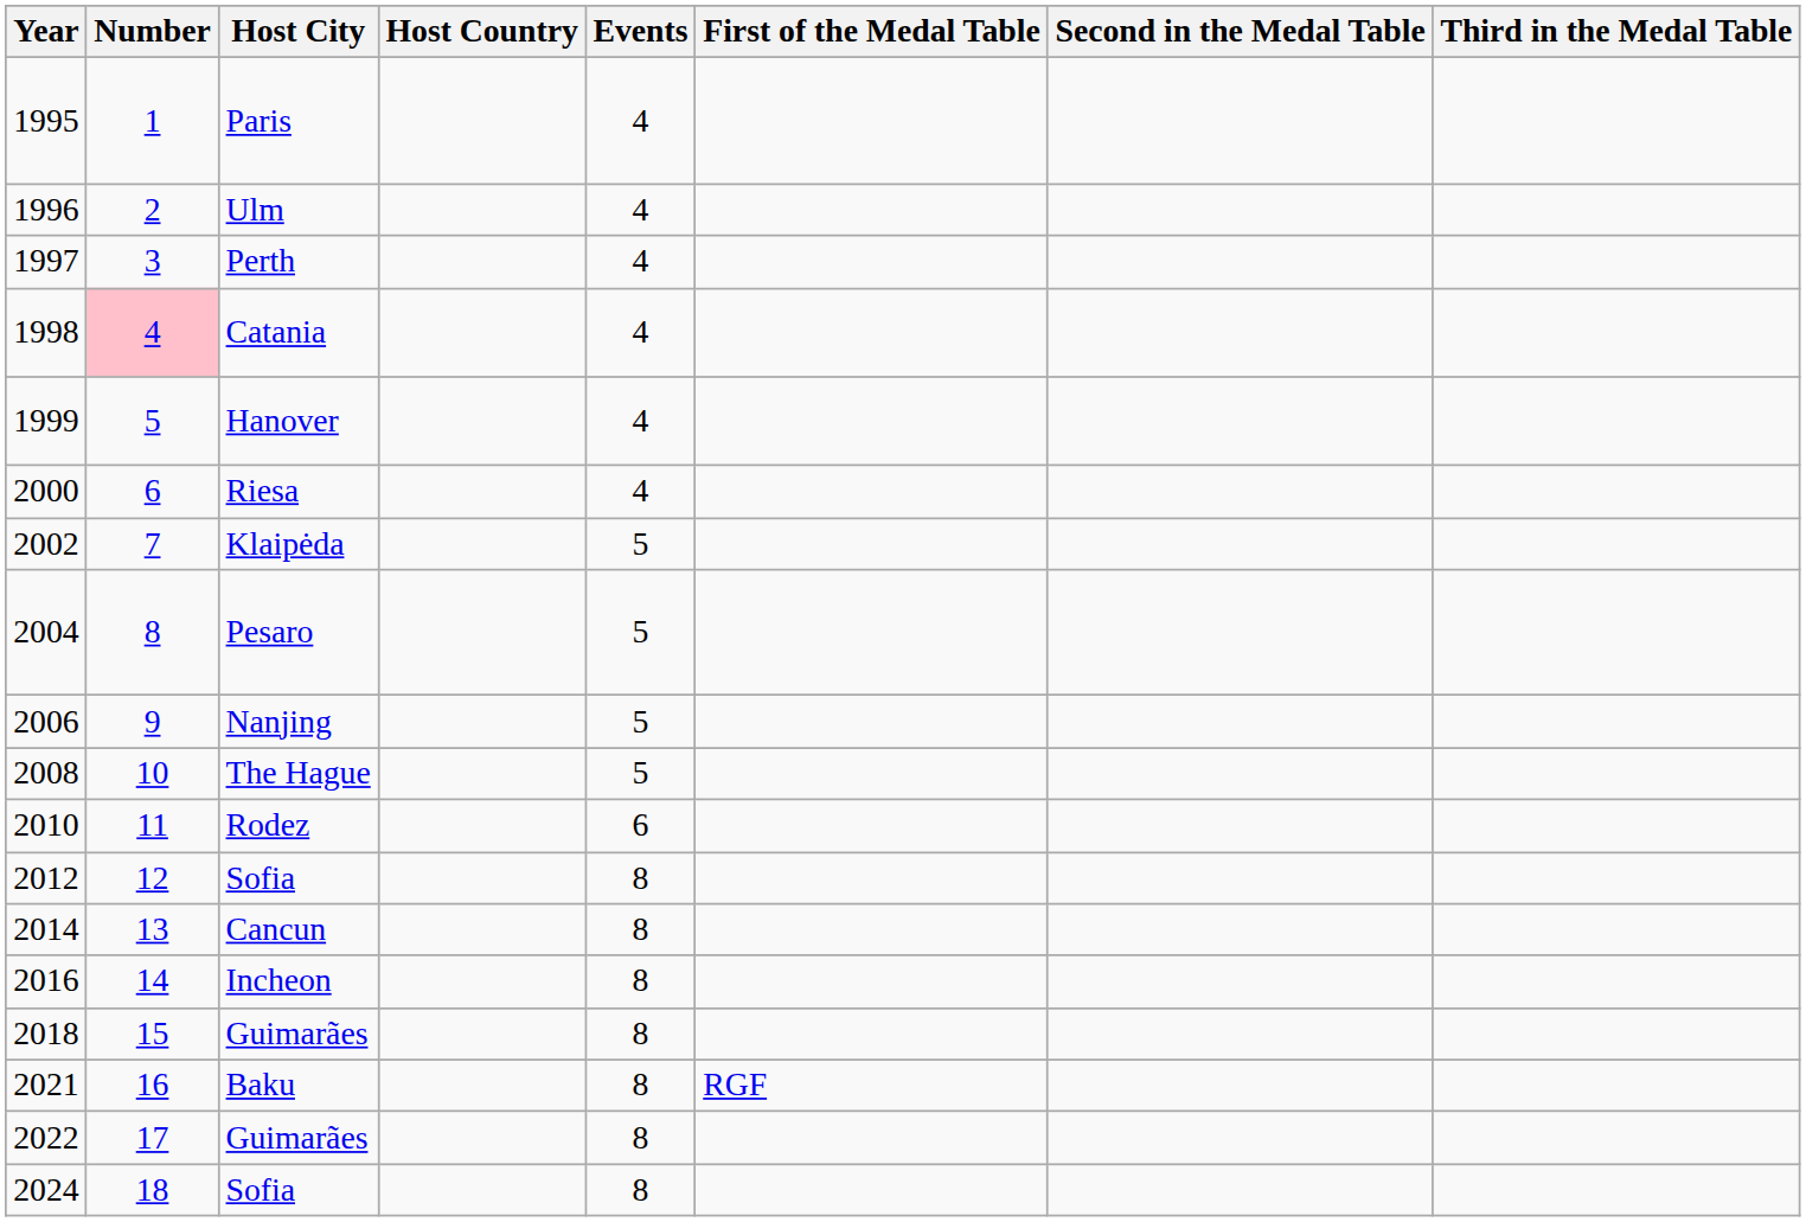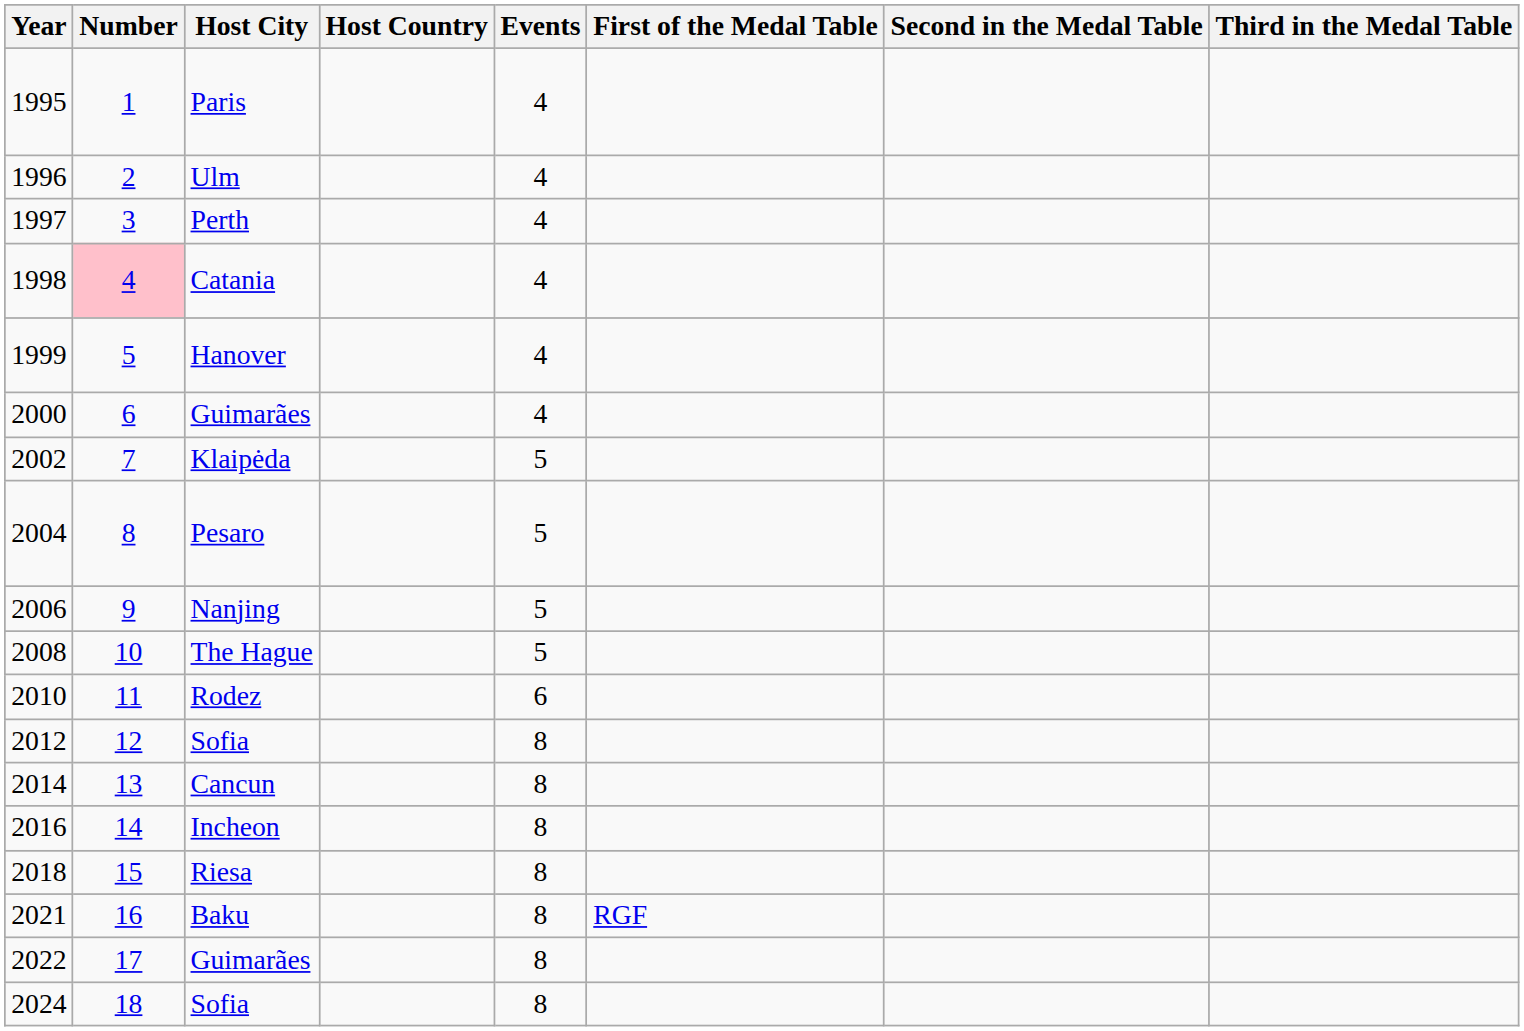2000 | Host City: Riesa -> Guimarães
2018 | Host City: Guimarães -> Riesa
